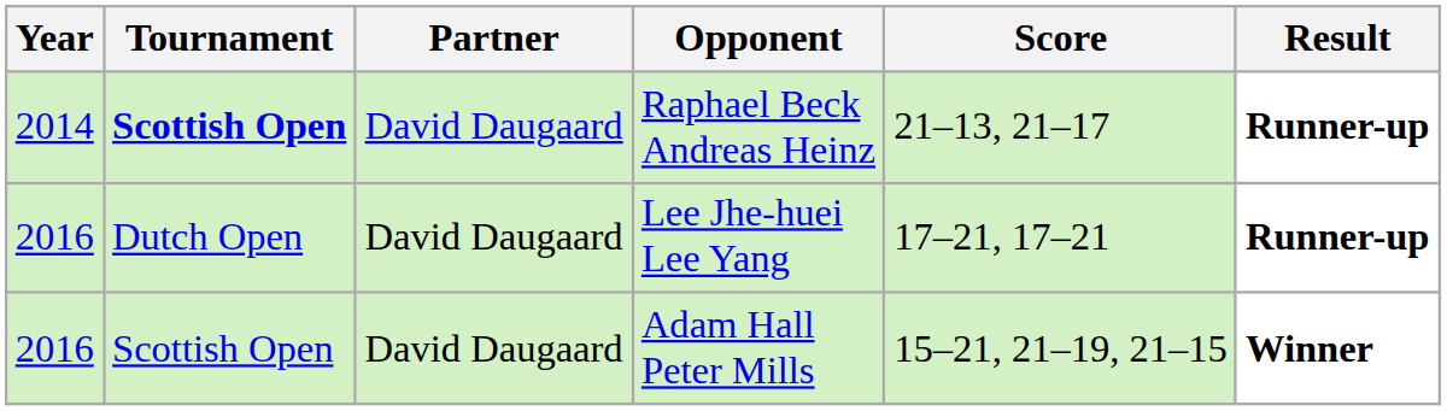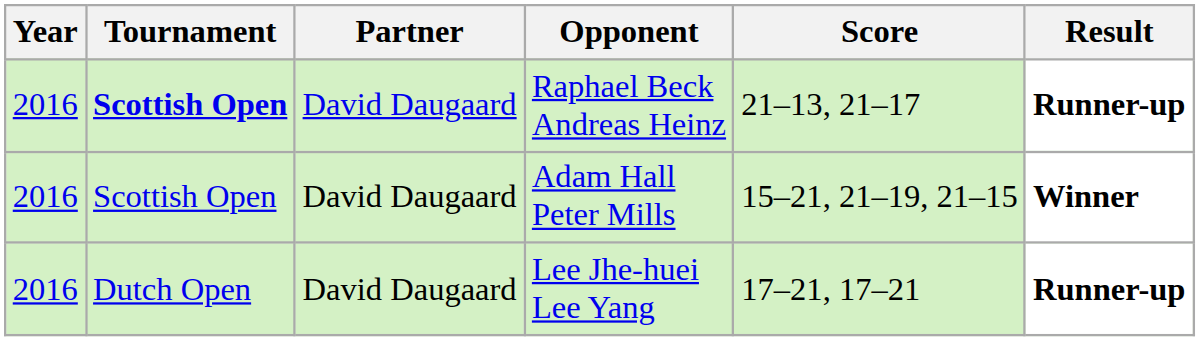Raphael Beck Andreas Heinz | Year: 2014 -> 2016
rows swapped: Lee Jhe-huei Lee Yang <-> Adam Hall Peter Mills
